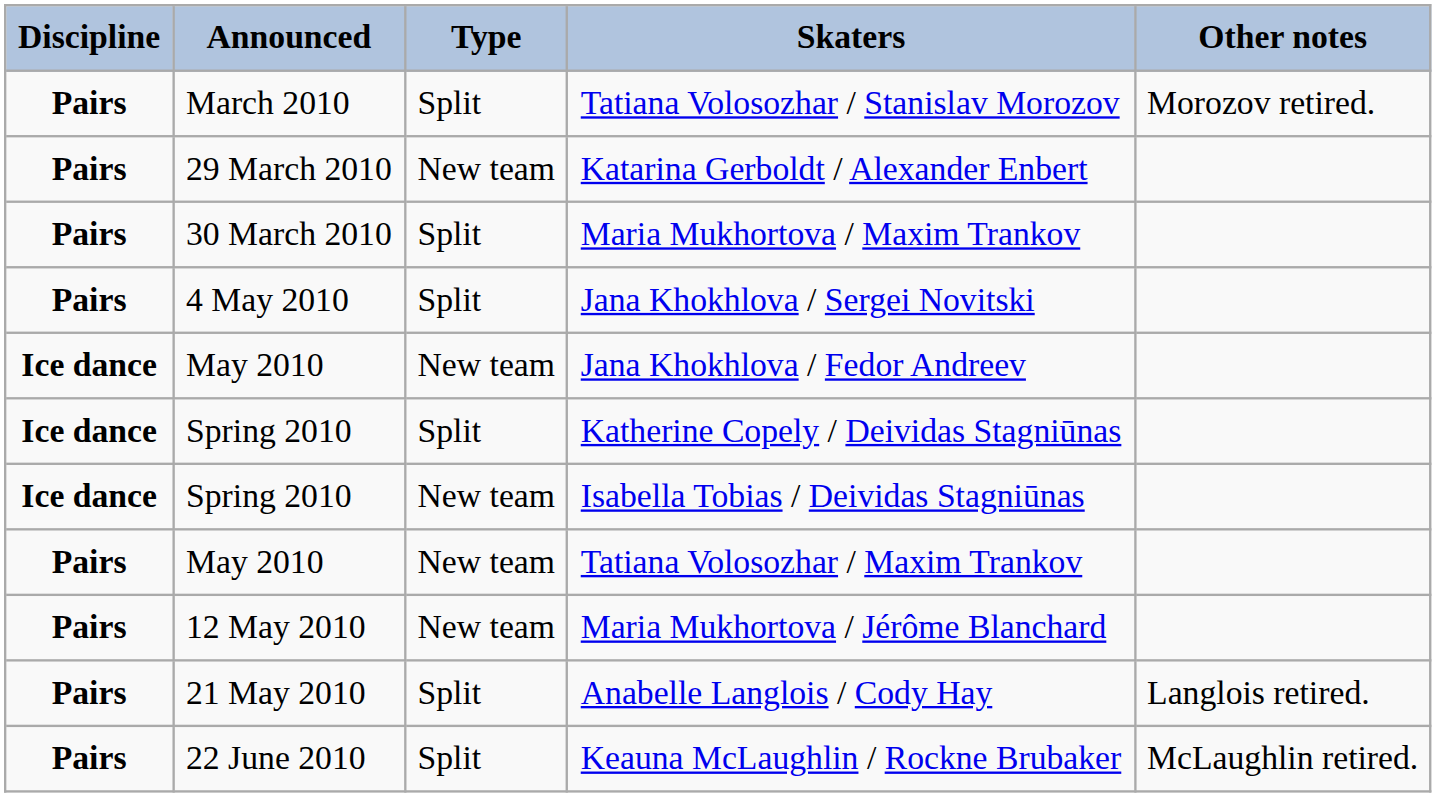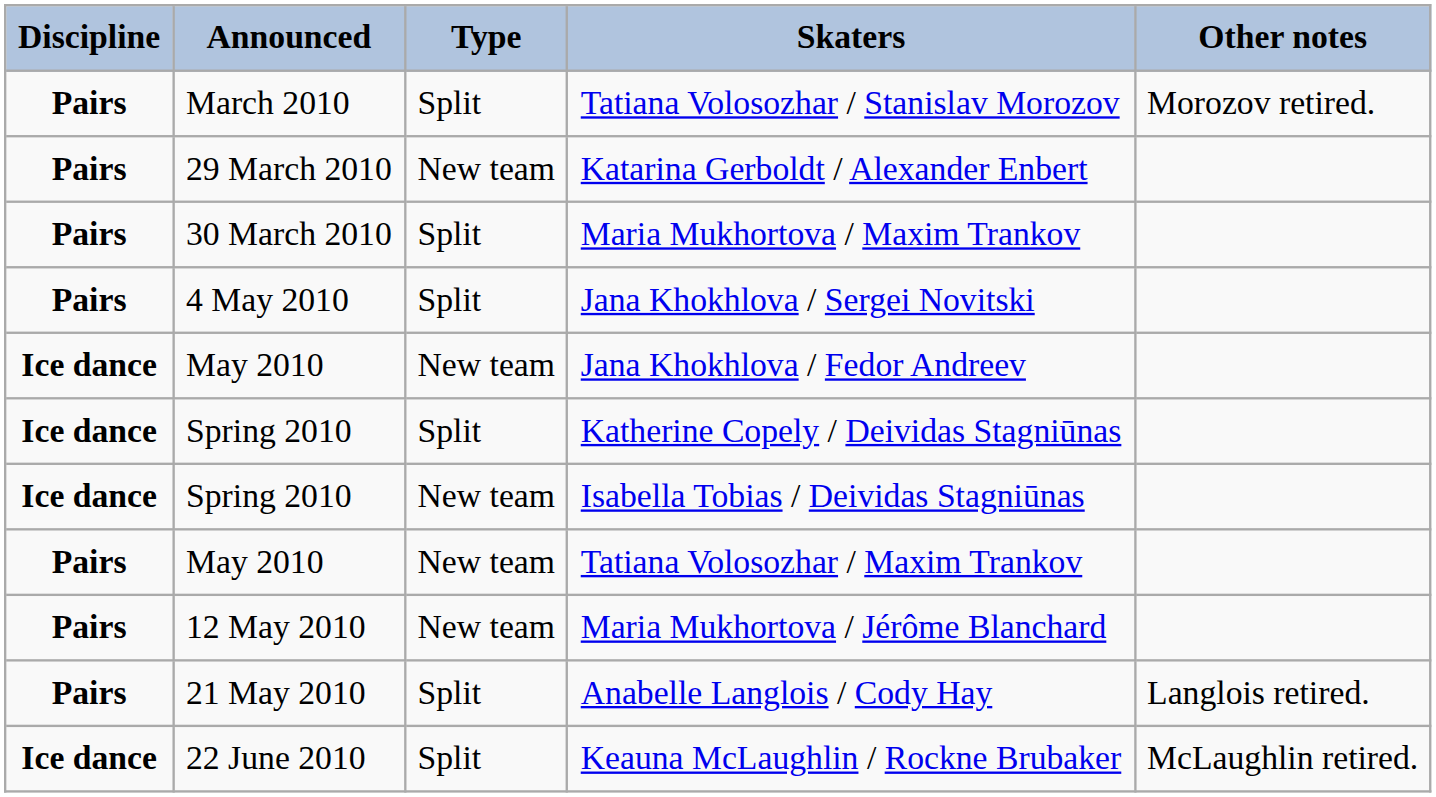Keauna McLaughlin / Rockne Brubaker | Discipline: Pairs -> Ice dance
